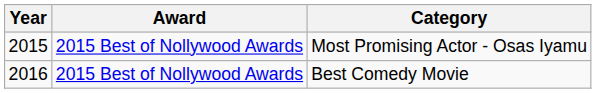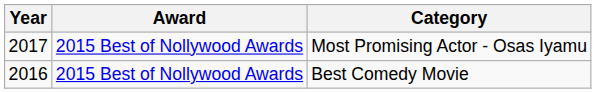Most Promising Actor - Osas Iyamu | Year: 2015 -> 2017
